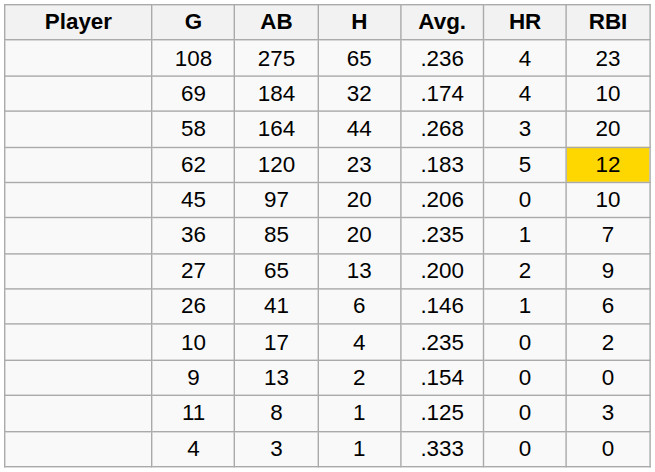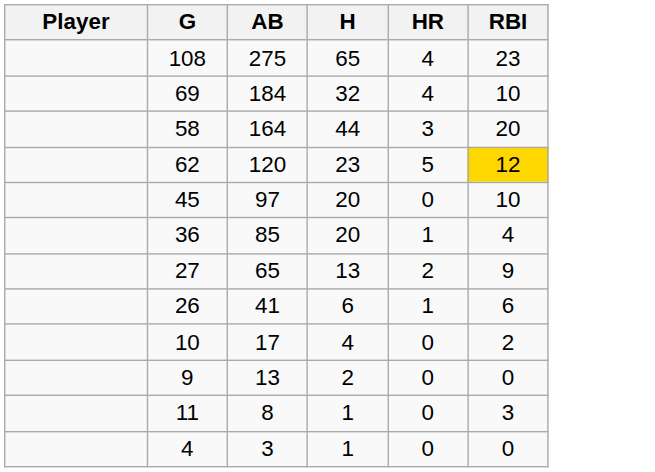- column: Avg. | .236 | .174 | .268 | .183 | .206 | .235 | .200 | .146 | .235 | .154 | .125 | .333
36 | RBI: 7 -> 4
